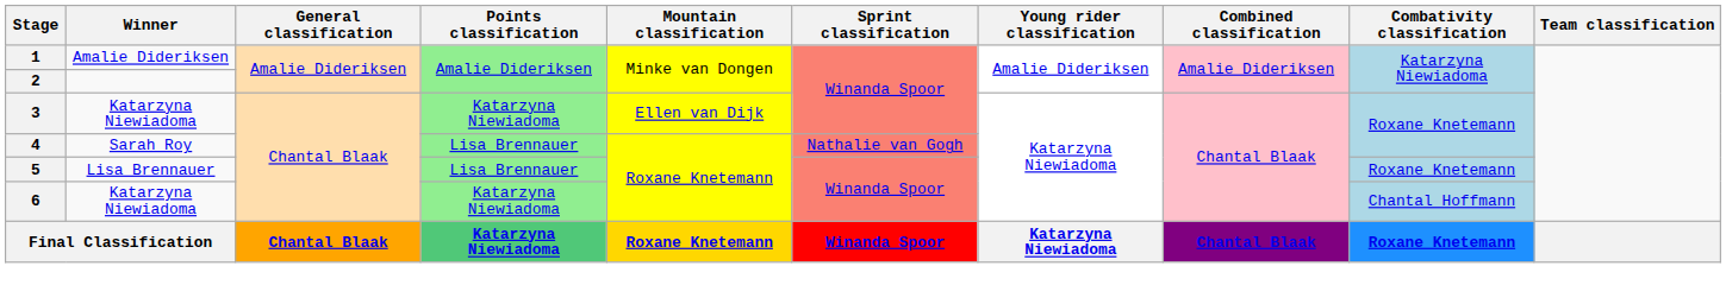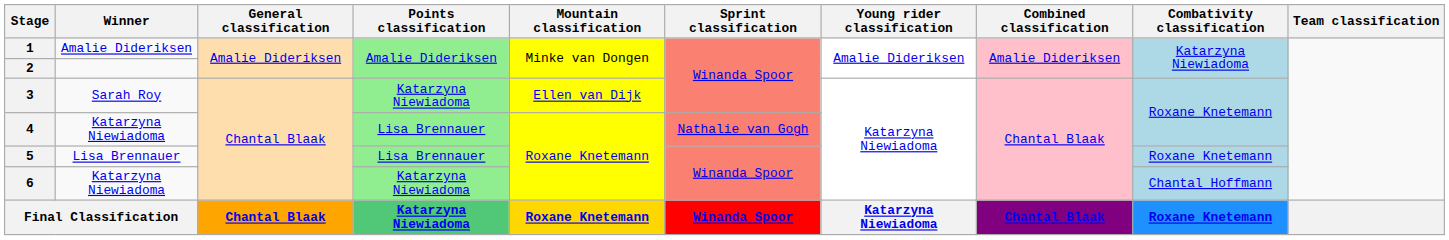3 | Winner: Katarzyna Niewiadoma -> Sarah Roy
4 | Winner: Sarah Roy -> Katarzyna Niewiadoma
